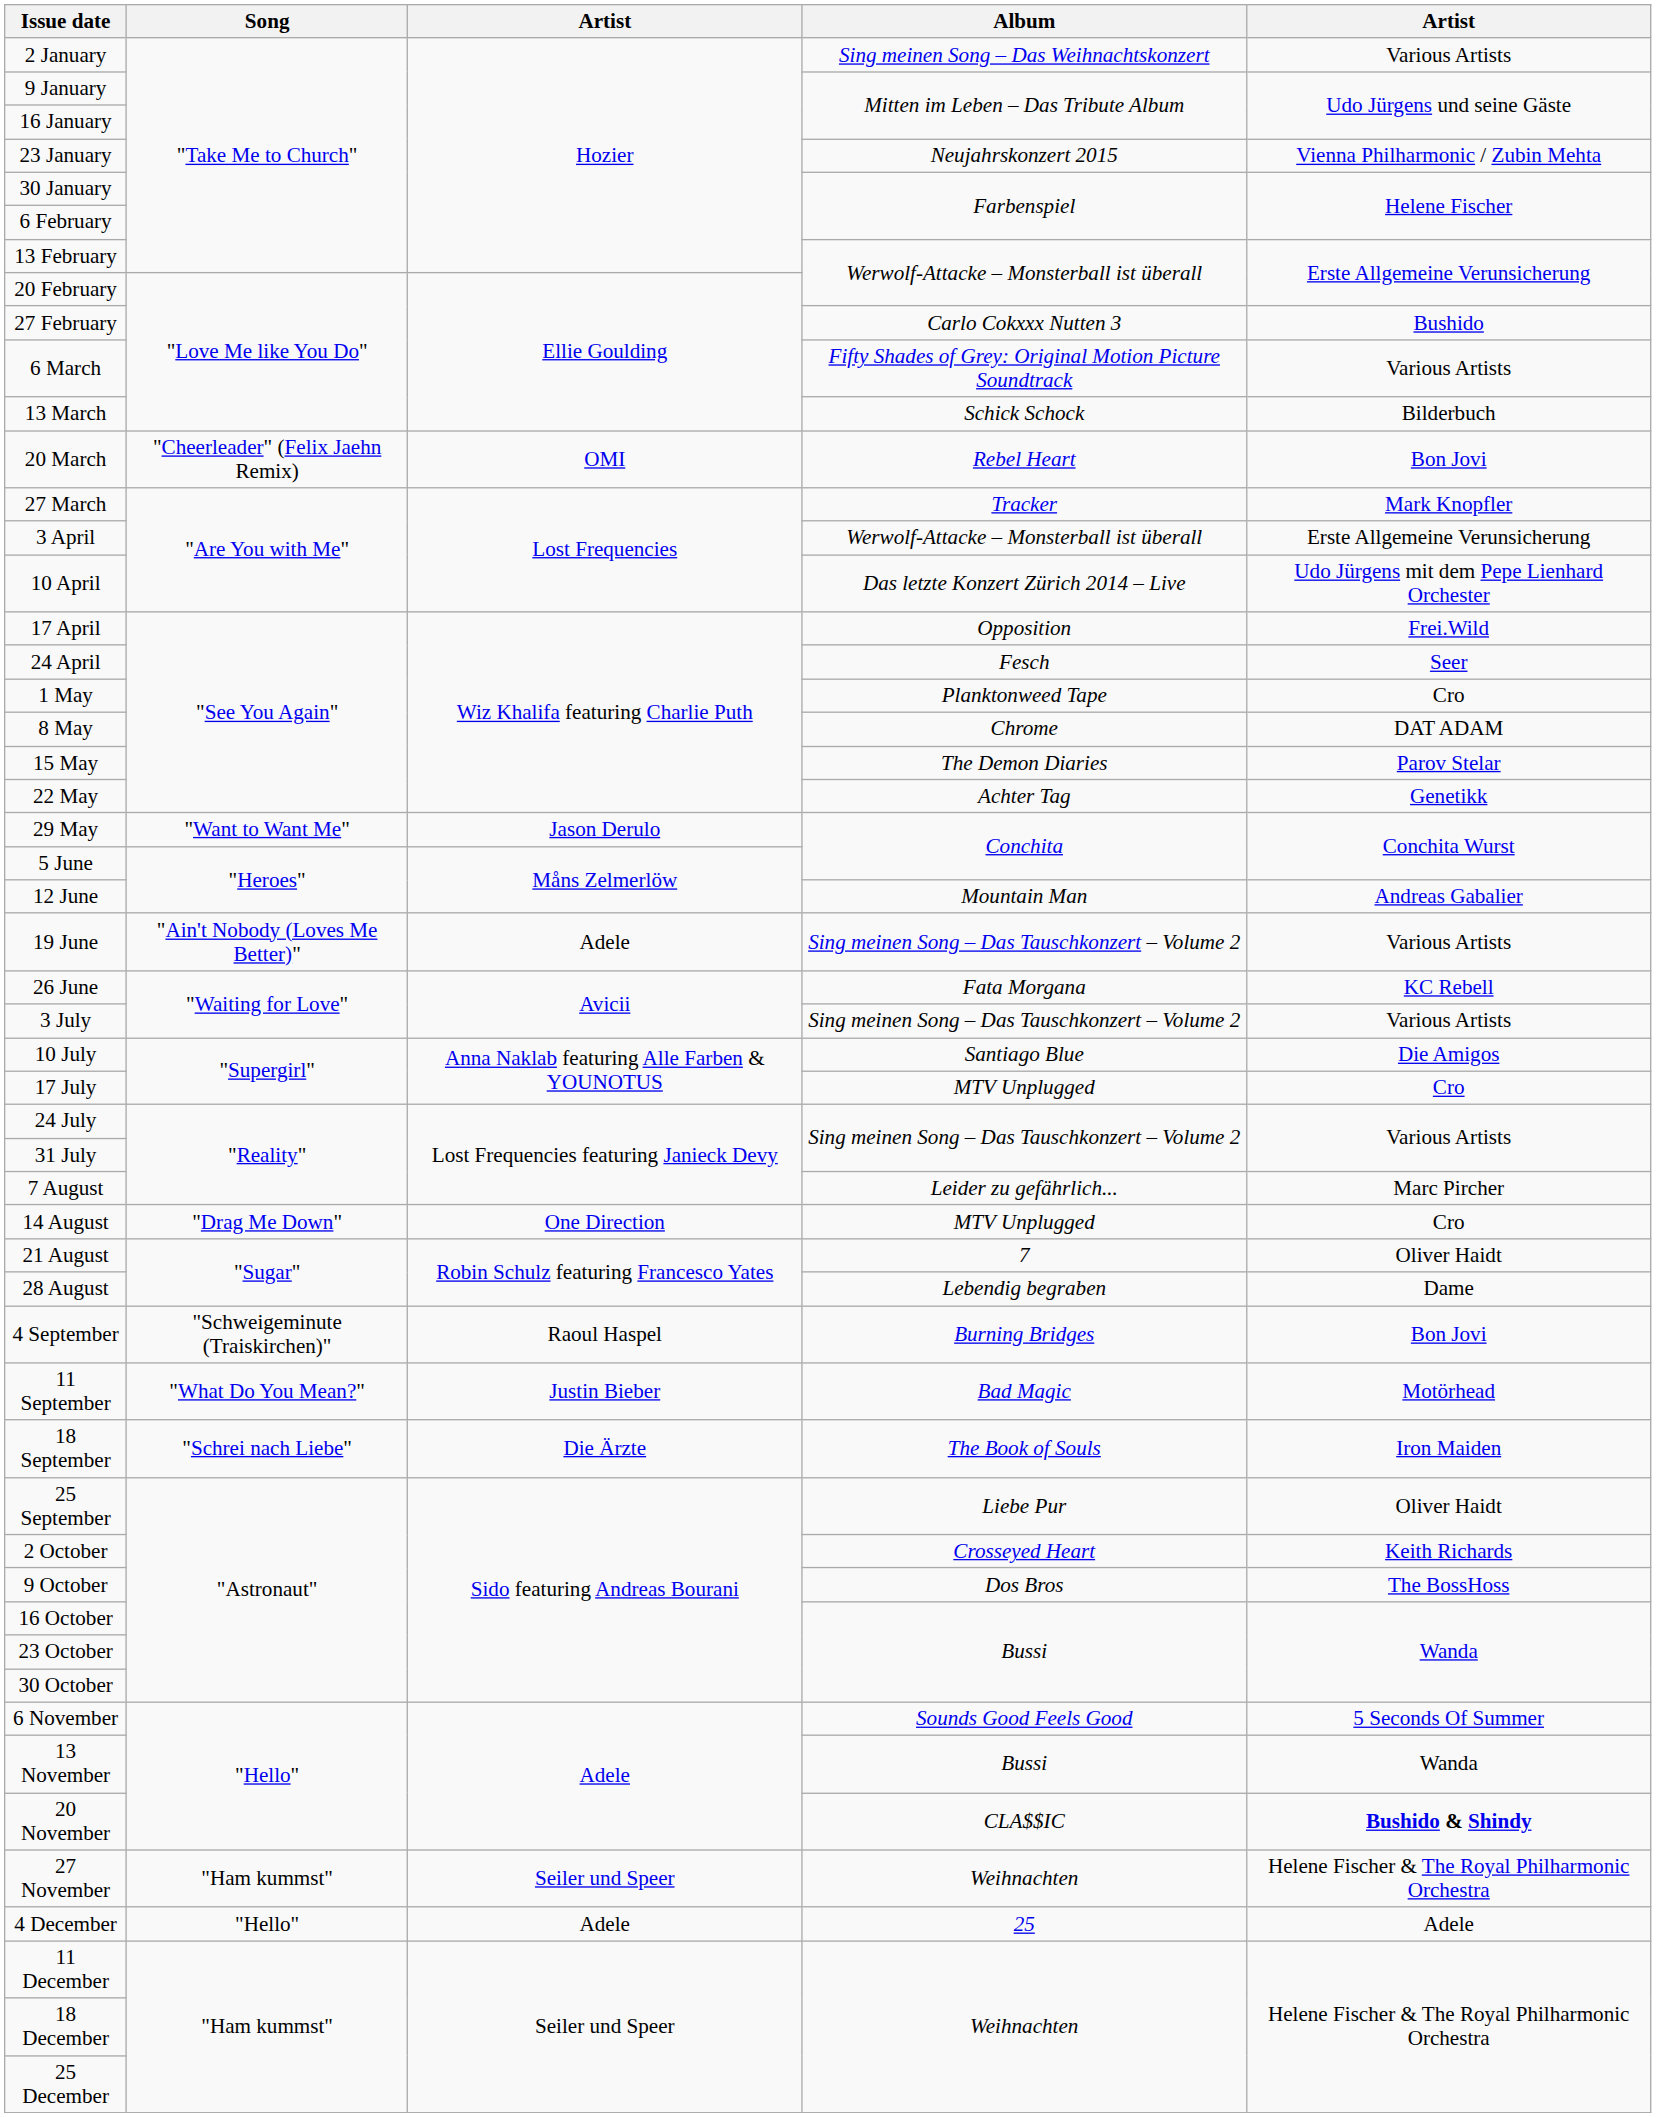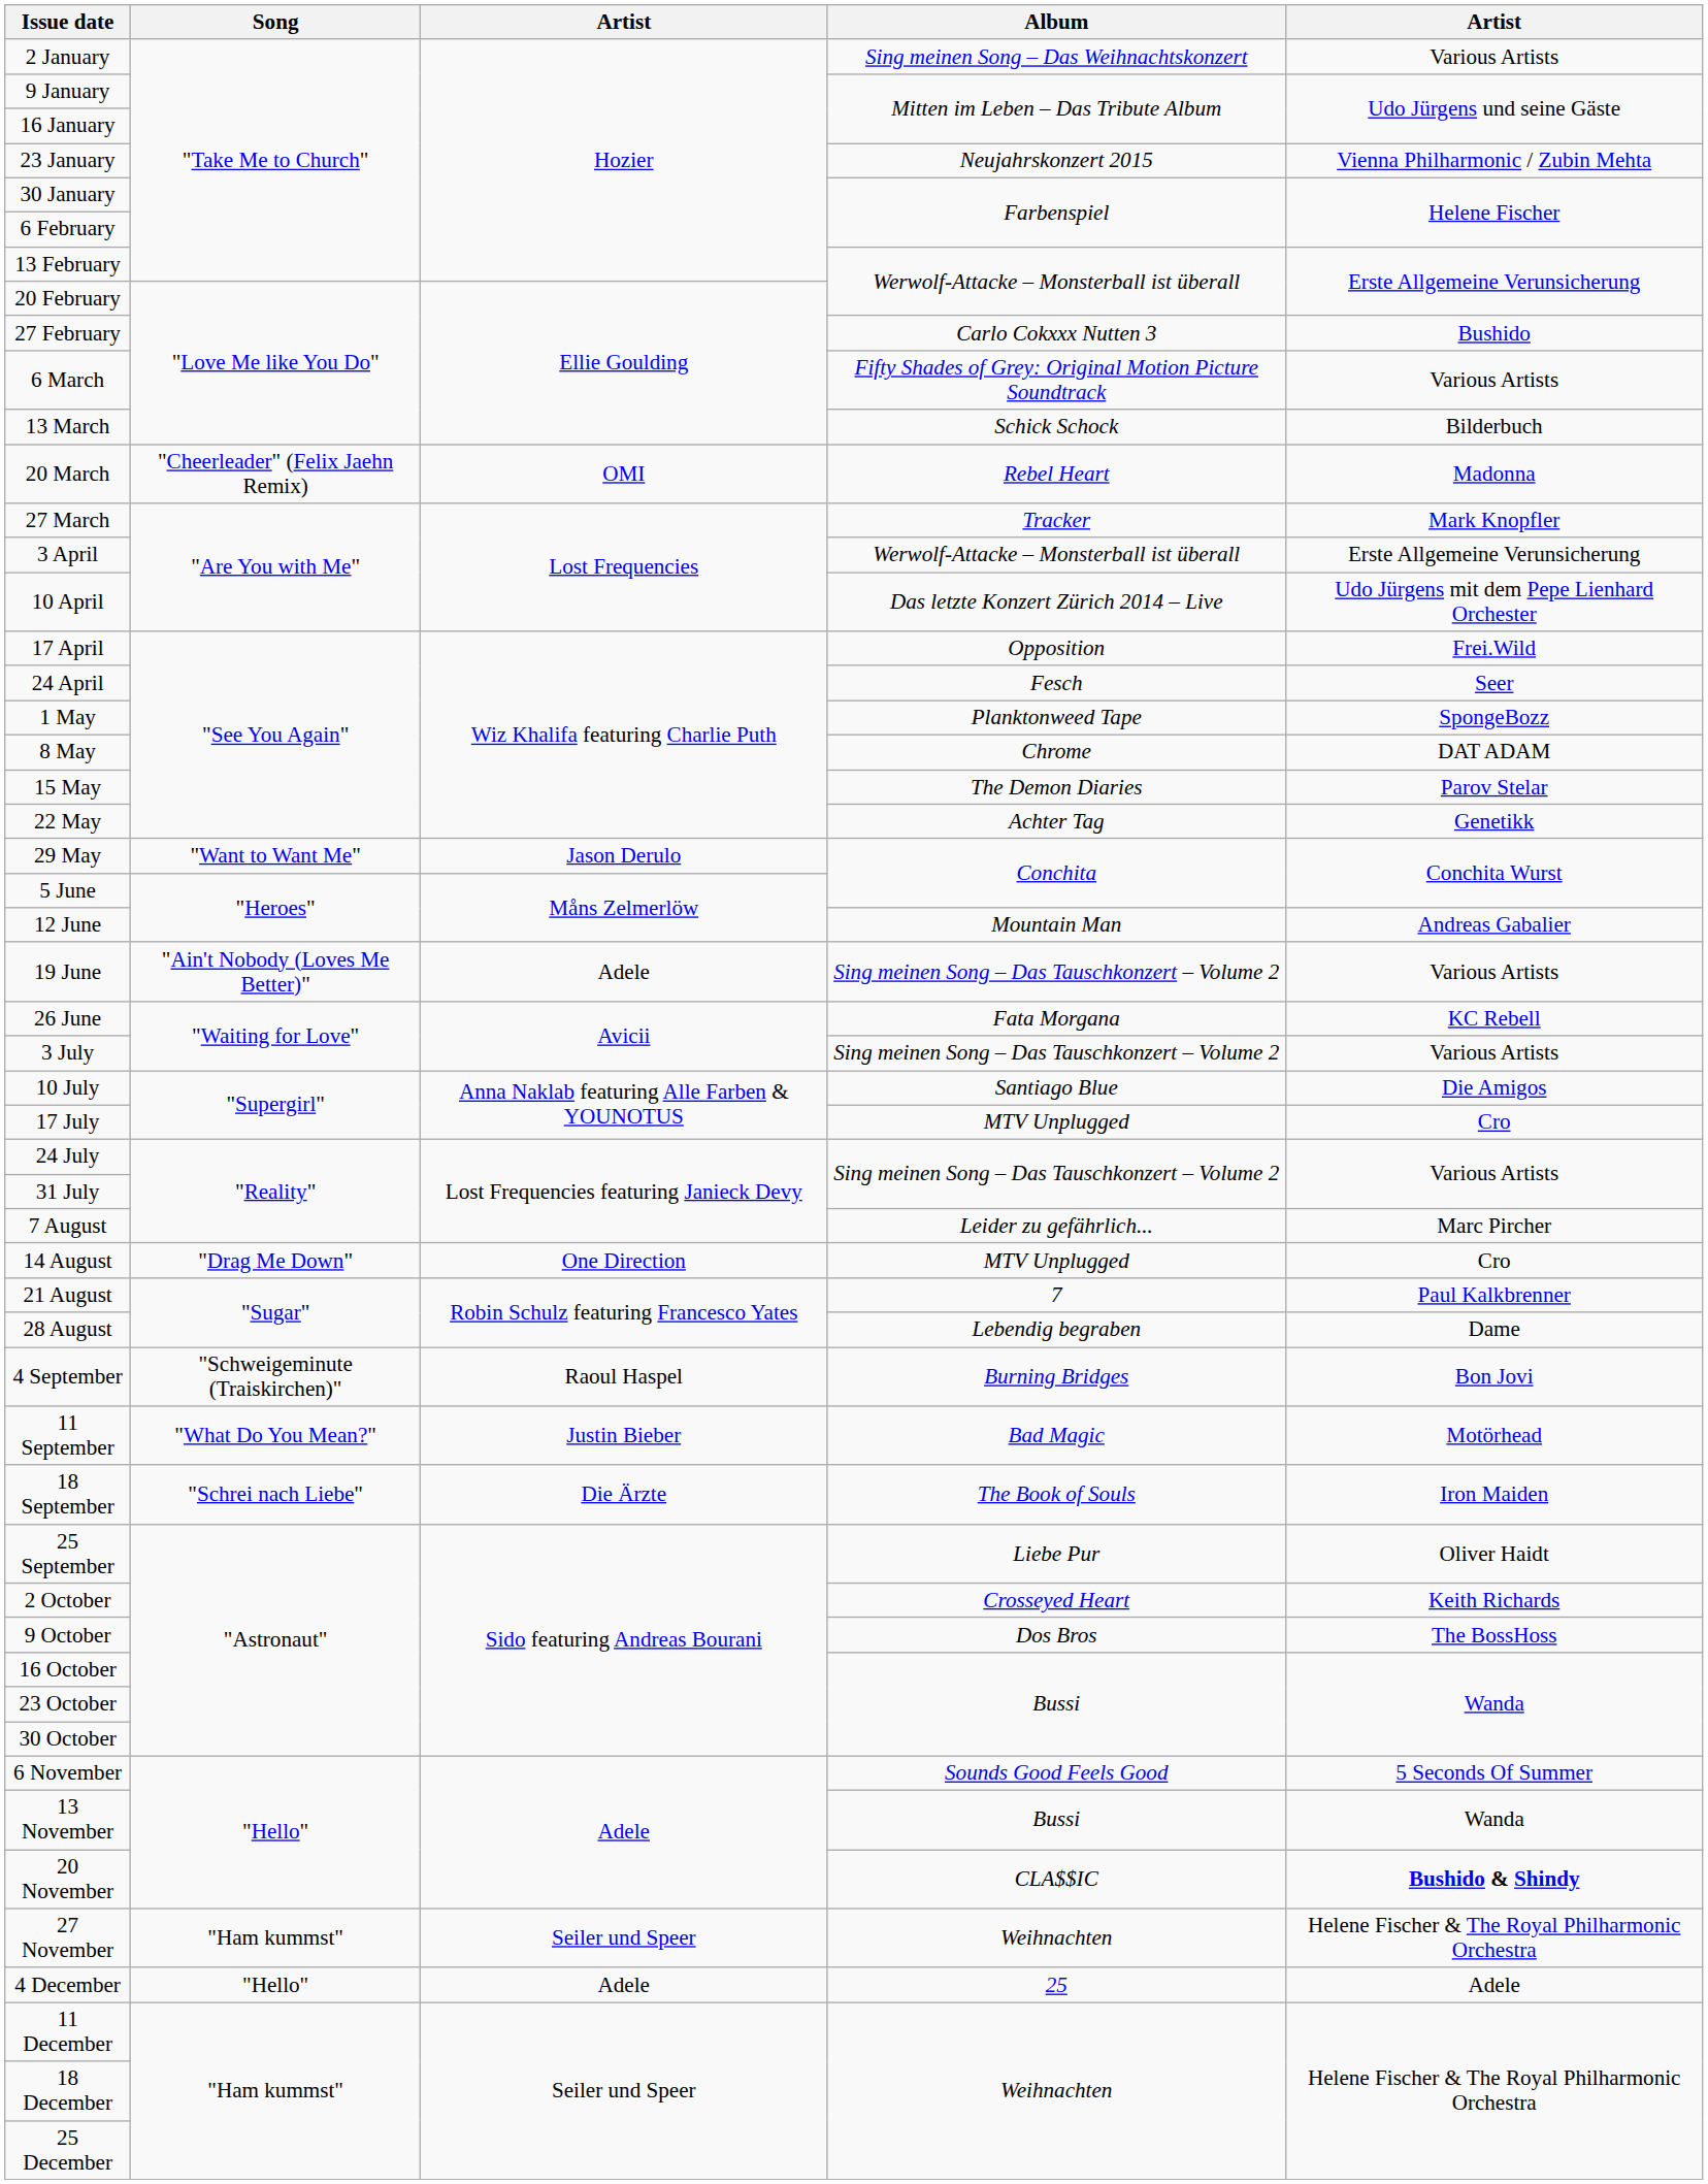20 March | column 5: Bon Jovi -> Madonna
1 May | column 5: Cro -> SpongeBozz
21 August | column 5: Oliver Haidt -> Paul Kalkbrenner
